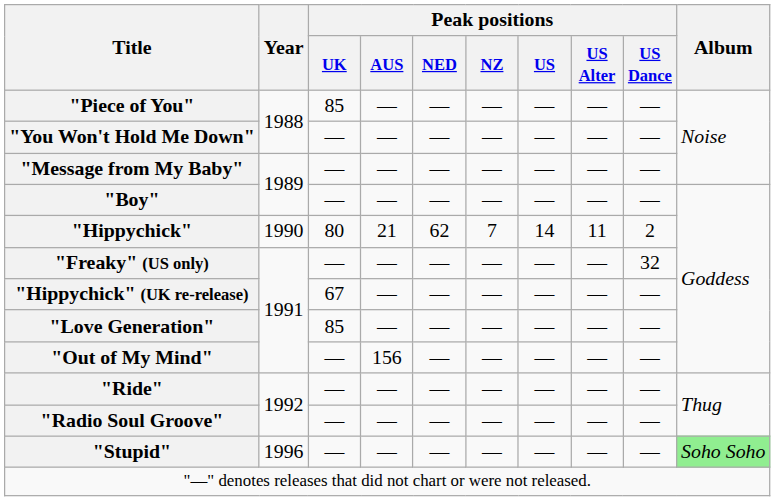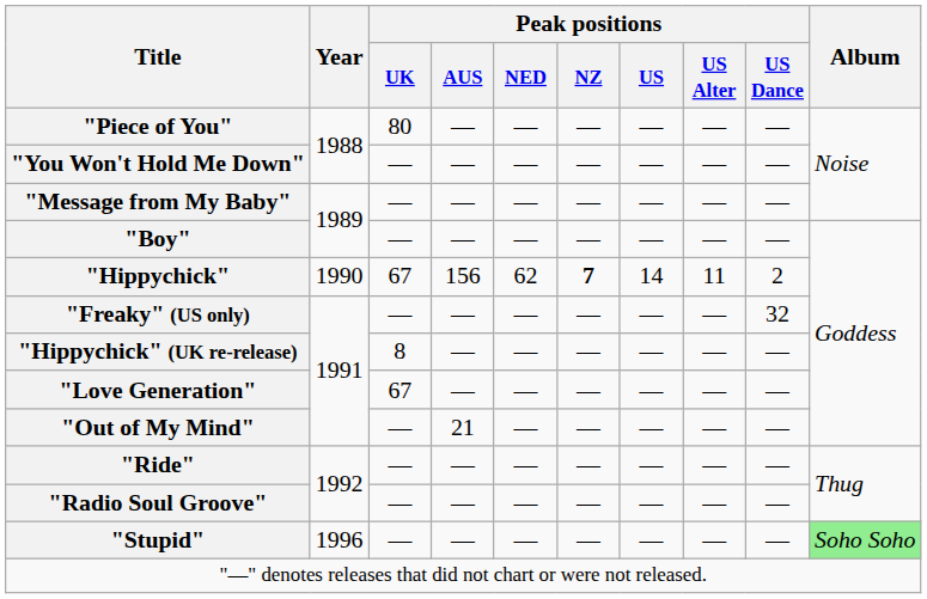"Piece of You" | Peak positions / UK: 85 -> 80
"Hippychick" | Peak positions / UK: 80 -> 67
"Hippychick" | Peak positions / AUS: 21 -> 156
"Hippychick" | Peak positions / NZ: normal -> bold
"Hippychick" (UK re-release) | Peak positions / UK: 67 -> 8
"Love Generation" | Peak positions / UK: 85 -> 67
"Out of My Mind" | Peak positions / AUS: 156 -> 21
